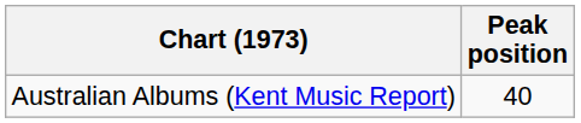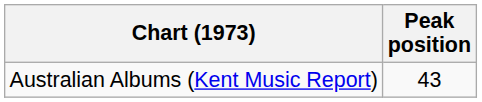Australian Albums (Kent Music Report) | Peak position: 40 -> 43
